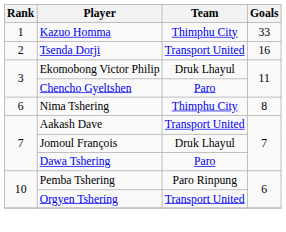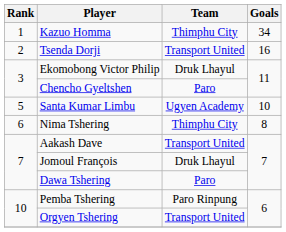Kazuo Homma | Goals: 33 -> 34
+ row: 5 | Santa Kumar Limbu | Ugyen Academy | 10
